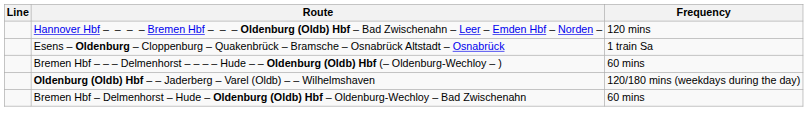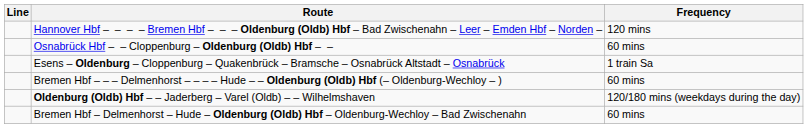+ row: Osnabrück Hbf – – Cloppenburg – Oldenburg (Oldb) Hbf – – | 60 mins
